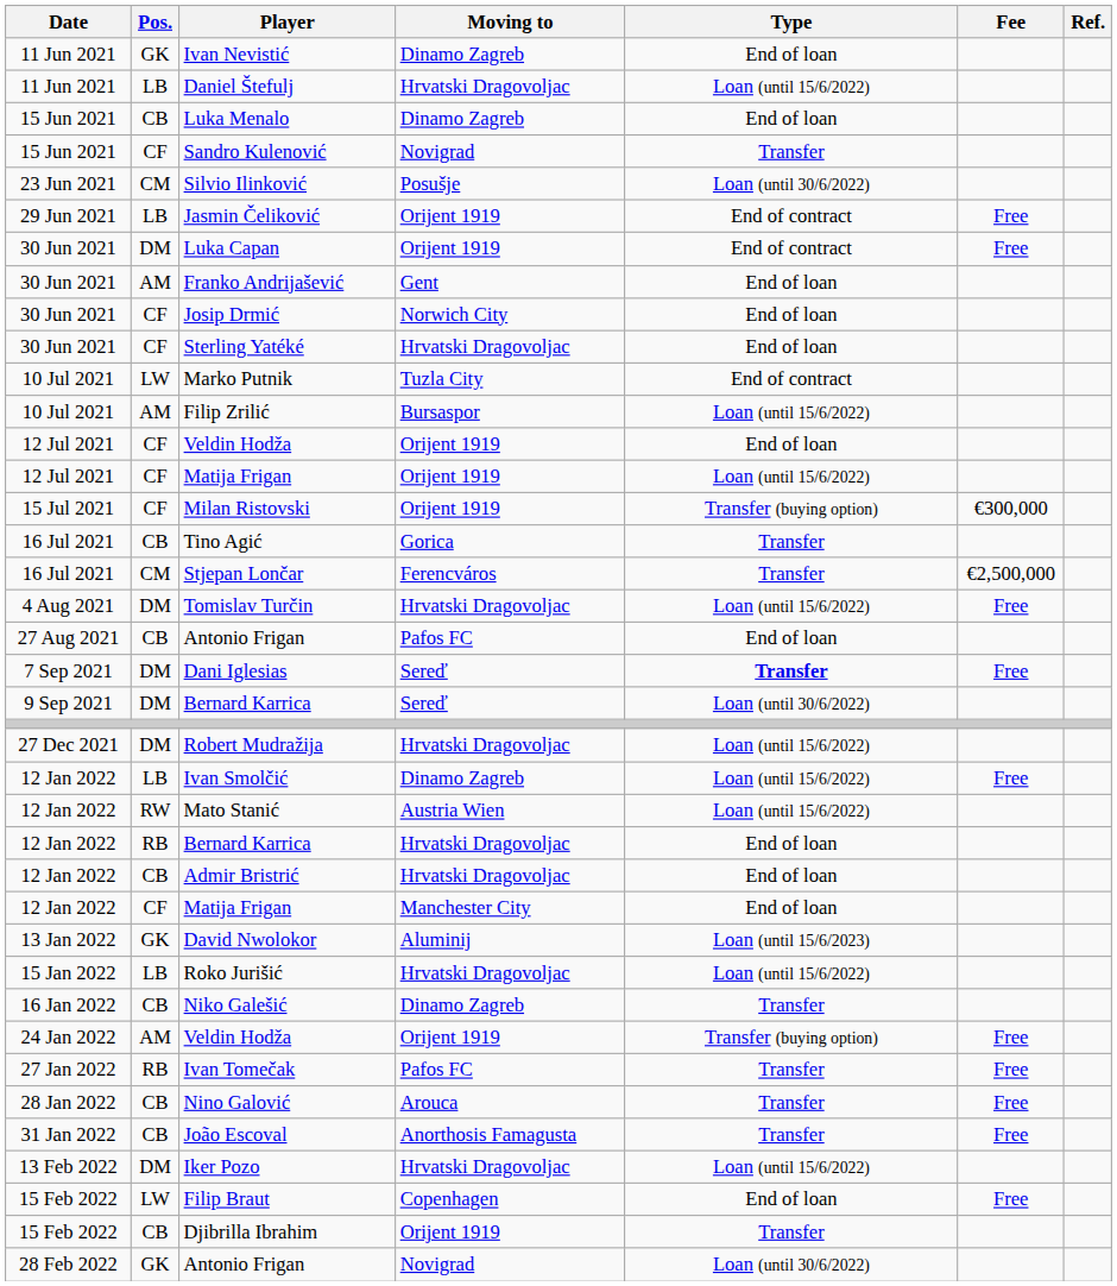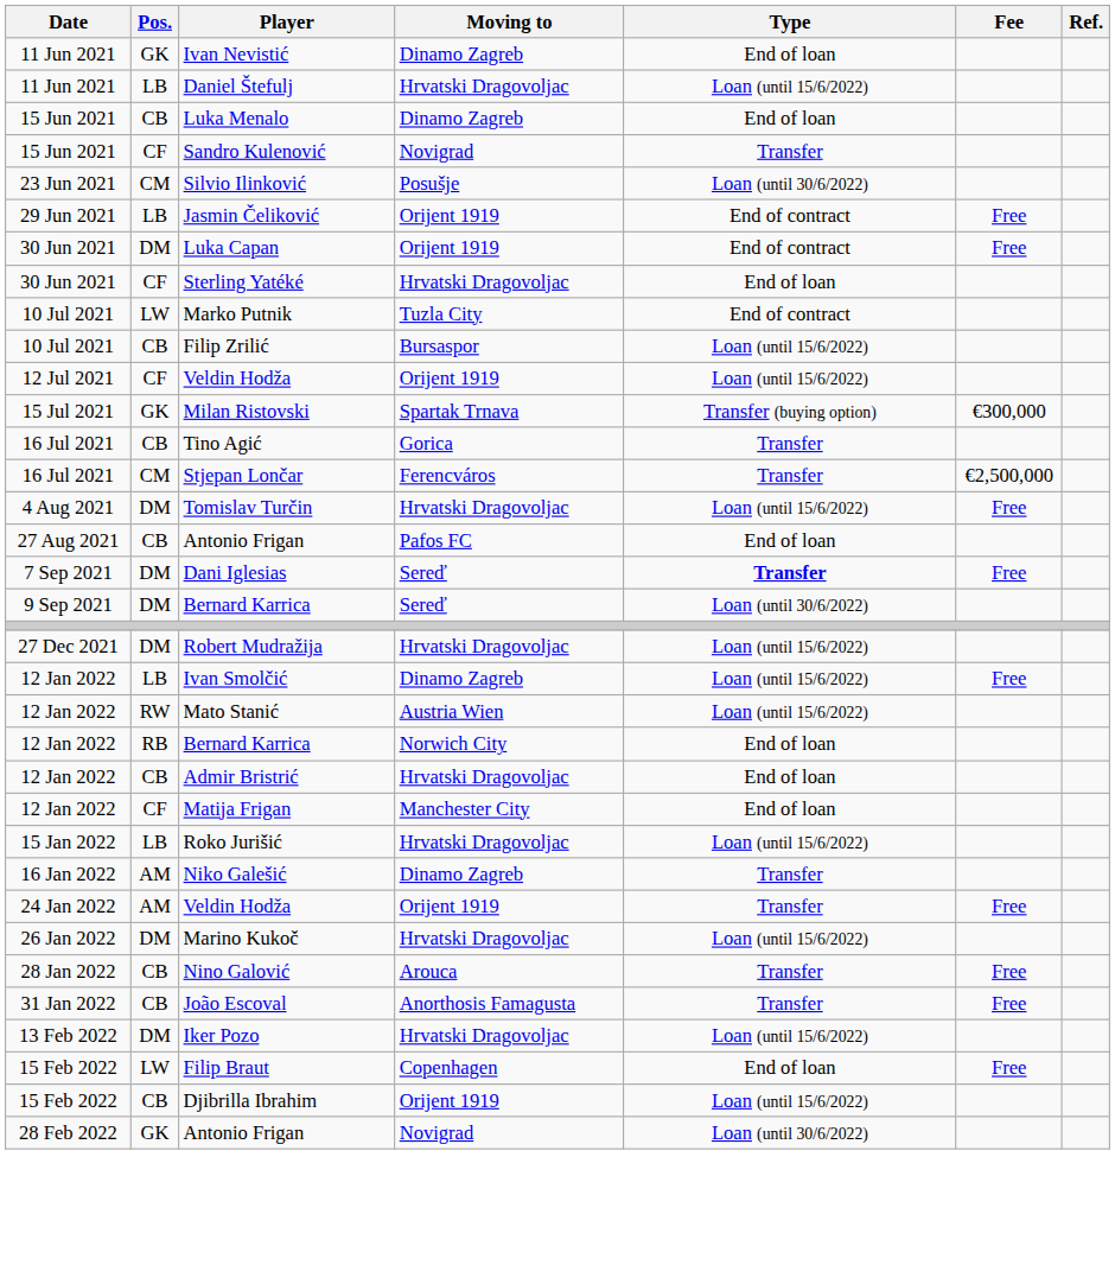- row: 30 Jun 2021 | AM | Franko Andrijašević | Gent | End of loan
- row: 30 Jun 2021 | CF | Josip Drmić | Norwich City | End of loan
Filip Zrilić | Pos.: AM -> CB
12 Jul 2021 / Veldin Hodža | Type: End of loan -> Loan (until 15/6/2022)
- row: 12 Jul 2021 | CF | Matija Frigan | Orijent 1919 | Loan (until 15/6/2022)
Milan Ristovski | Pos.: CF -> GK
Milan Ristovski | Moving to: Orijent 1919 -> Spartak Trnava
12 Jan 2022 / Bernard Karrica | Moving to: Hrvatski Dragovoljac -> Norwich City
- row: 13 Jan 2022 | GK | David Nwolokor | Aluminij | Loan (until 15/6/2023)
Niko Galešić | Pos.: CB -> AM
24 Jan 2022 / Veldin Hodža | Type: Transfer (buying option) -> Transfer
+ row: 26 Jan 2022 | DM | Marino Kukoč | Hrvatski Dragovoljac | Loan (until 15/6/2022)
- row: 27 Jan 2022 | RB | Ivan Tomečak | Pafos FC | Transfer | Free
Djibrilla Ibrahim | Type: Transfer -> Loan (until 15/6/2022)
